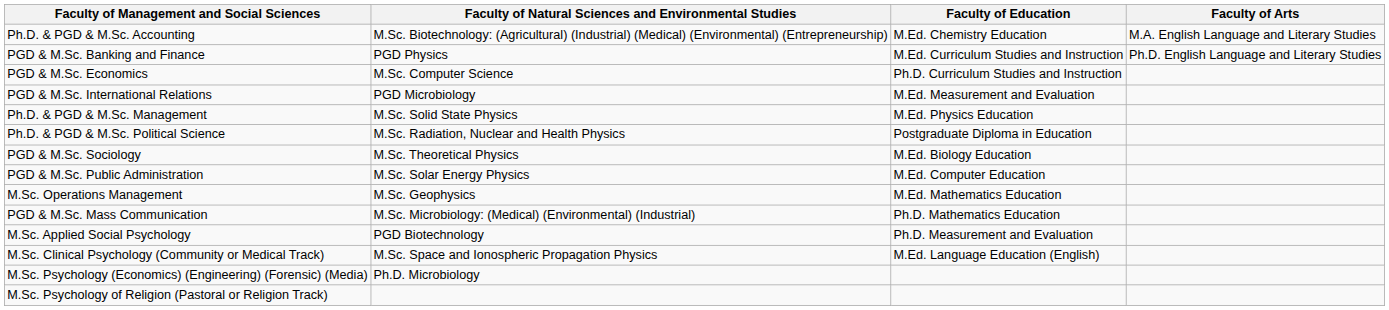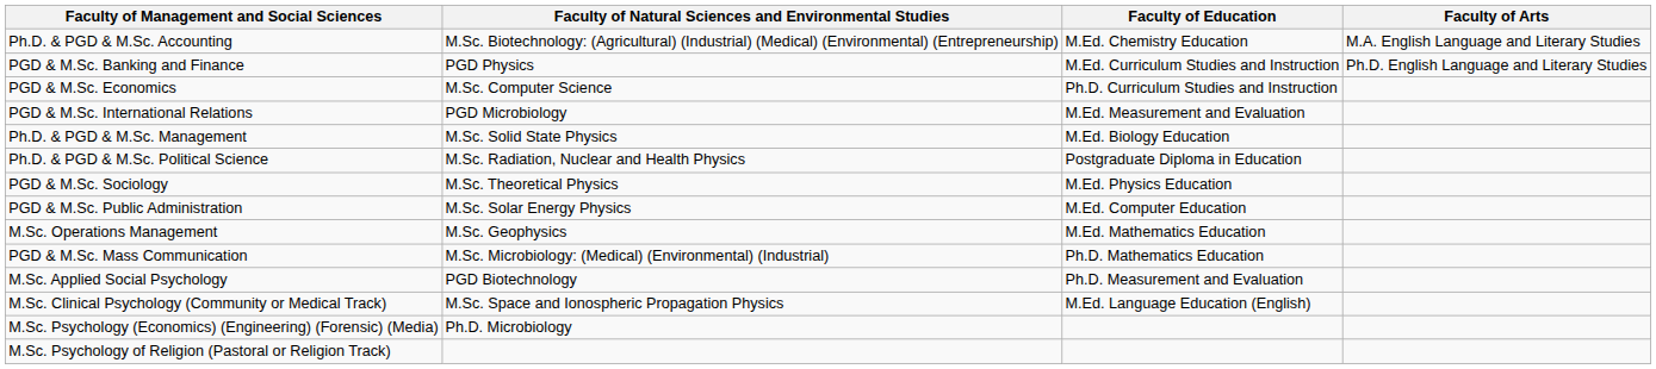Ph.D. & PGD & M.Sc. Management | Faculty of Education: M.Ed. Physics Education -> M.Ed. Biology Education
PGD & M.Sc. Sociology | Faculty of Education: M.Ed. Biology Education -> M.Ed. Physics Education
